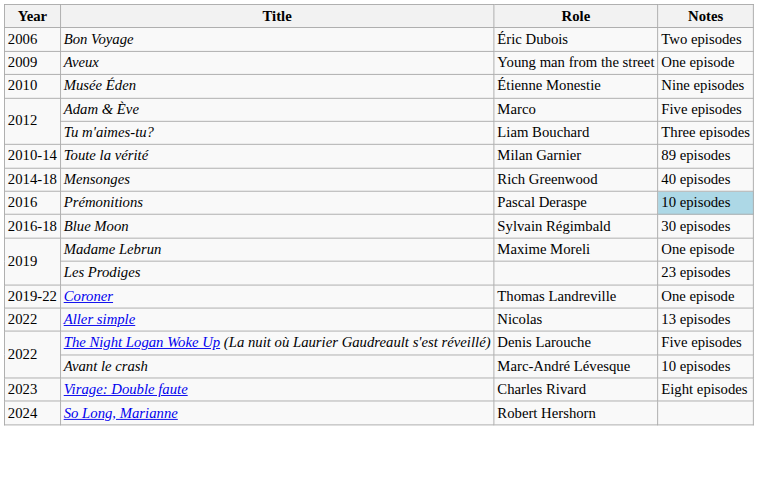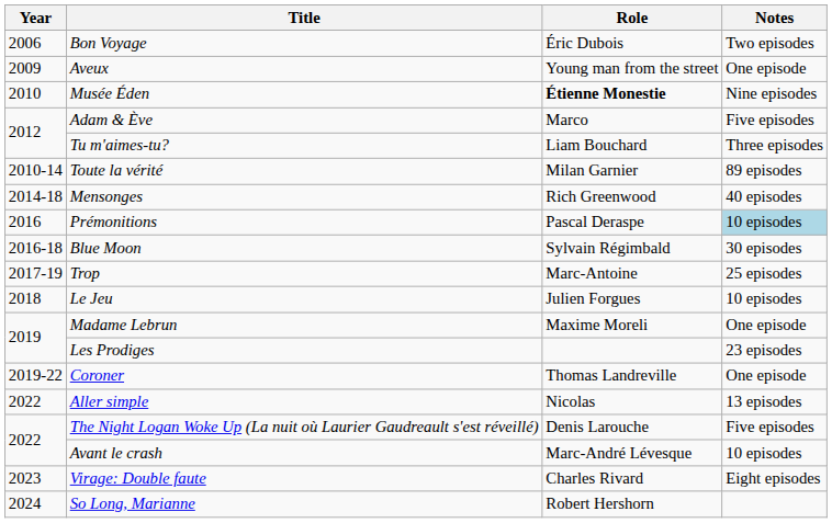Musée Éden | Role: normal -> bold
+ row: 2017-19 | Trop | Marc-Antoine | 25 episodes
+ row: 2018 | Le Jeu | Julien Forgues | 10 episodes
